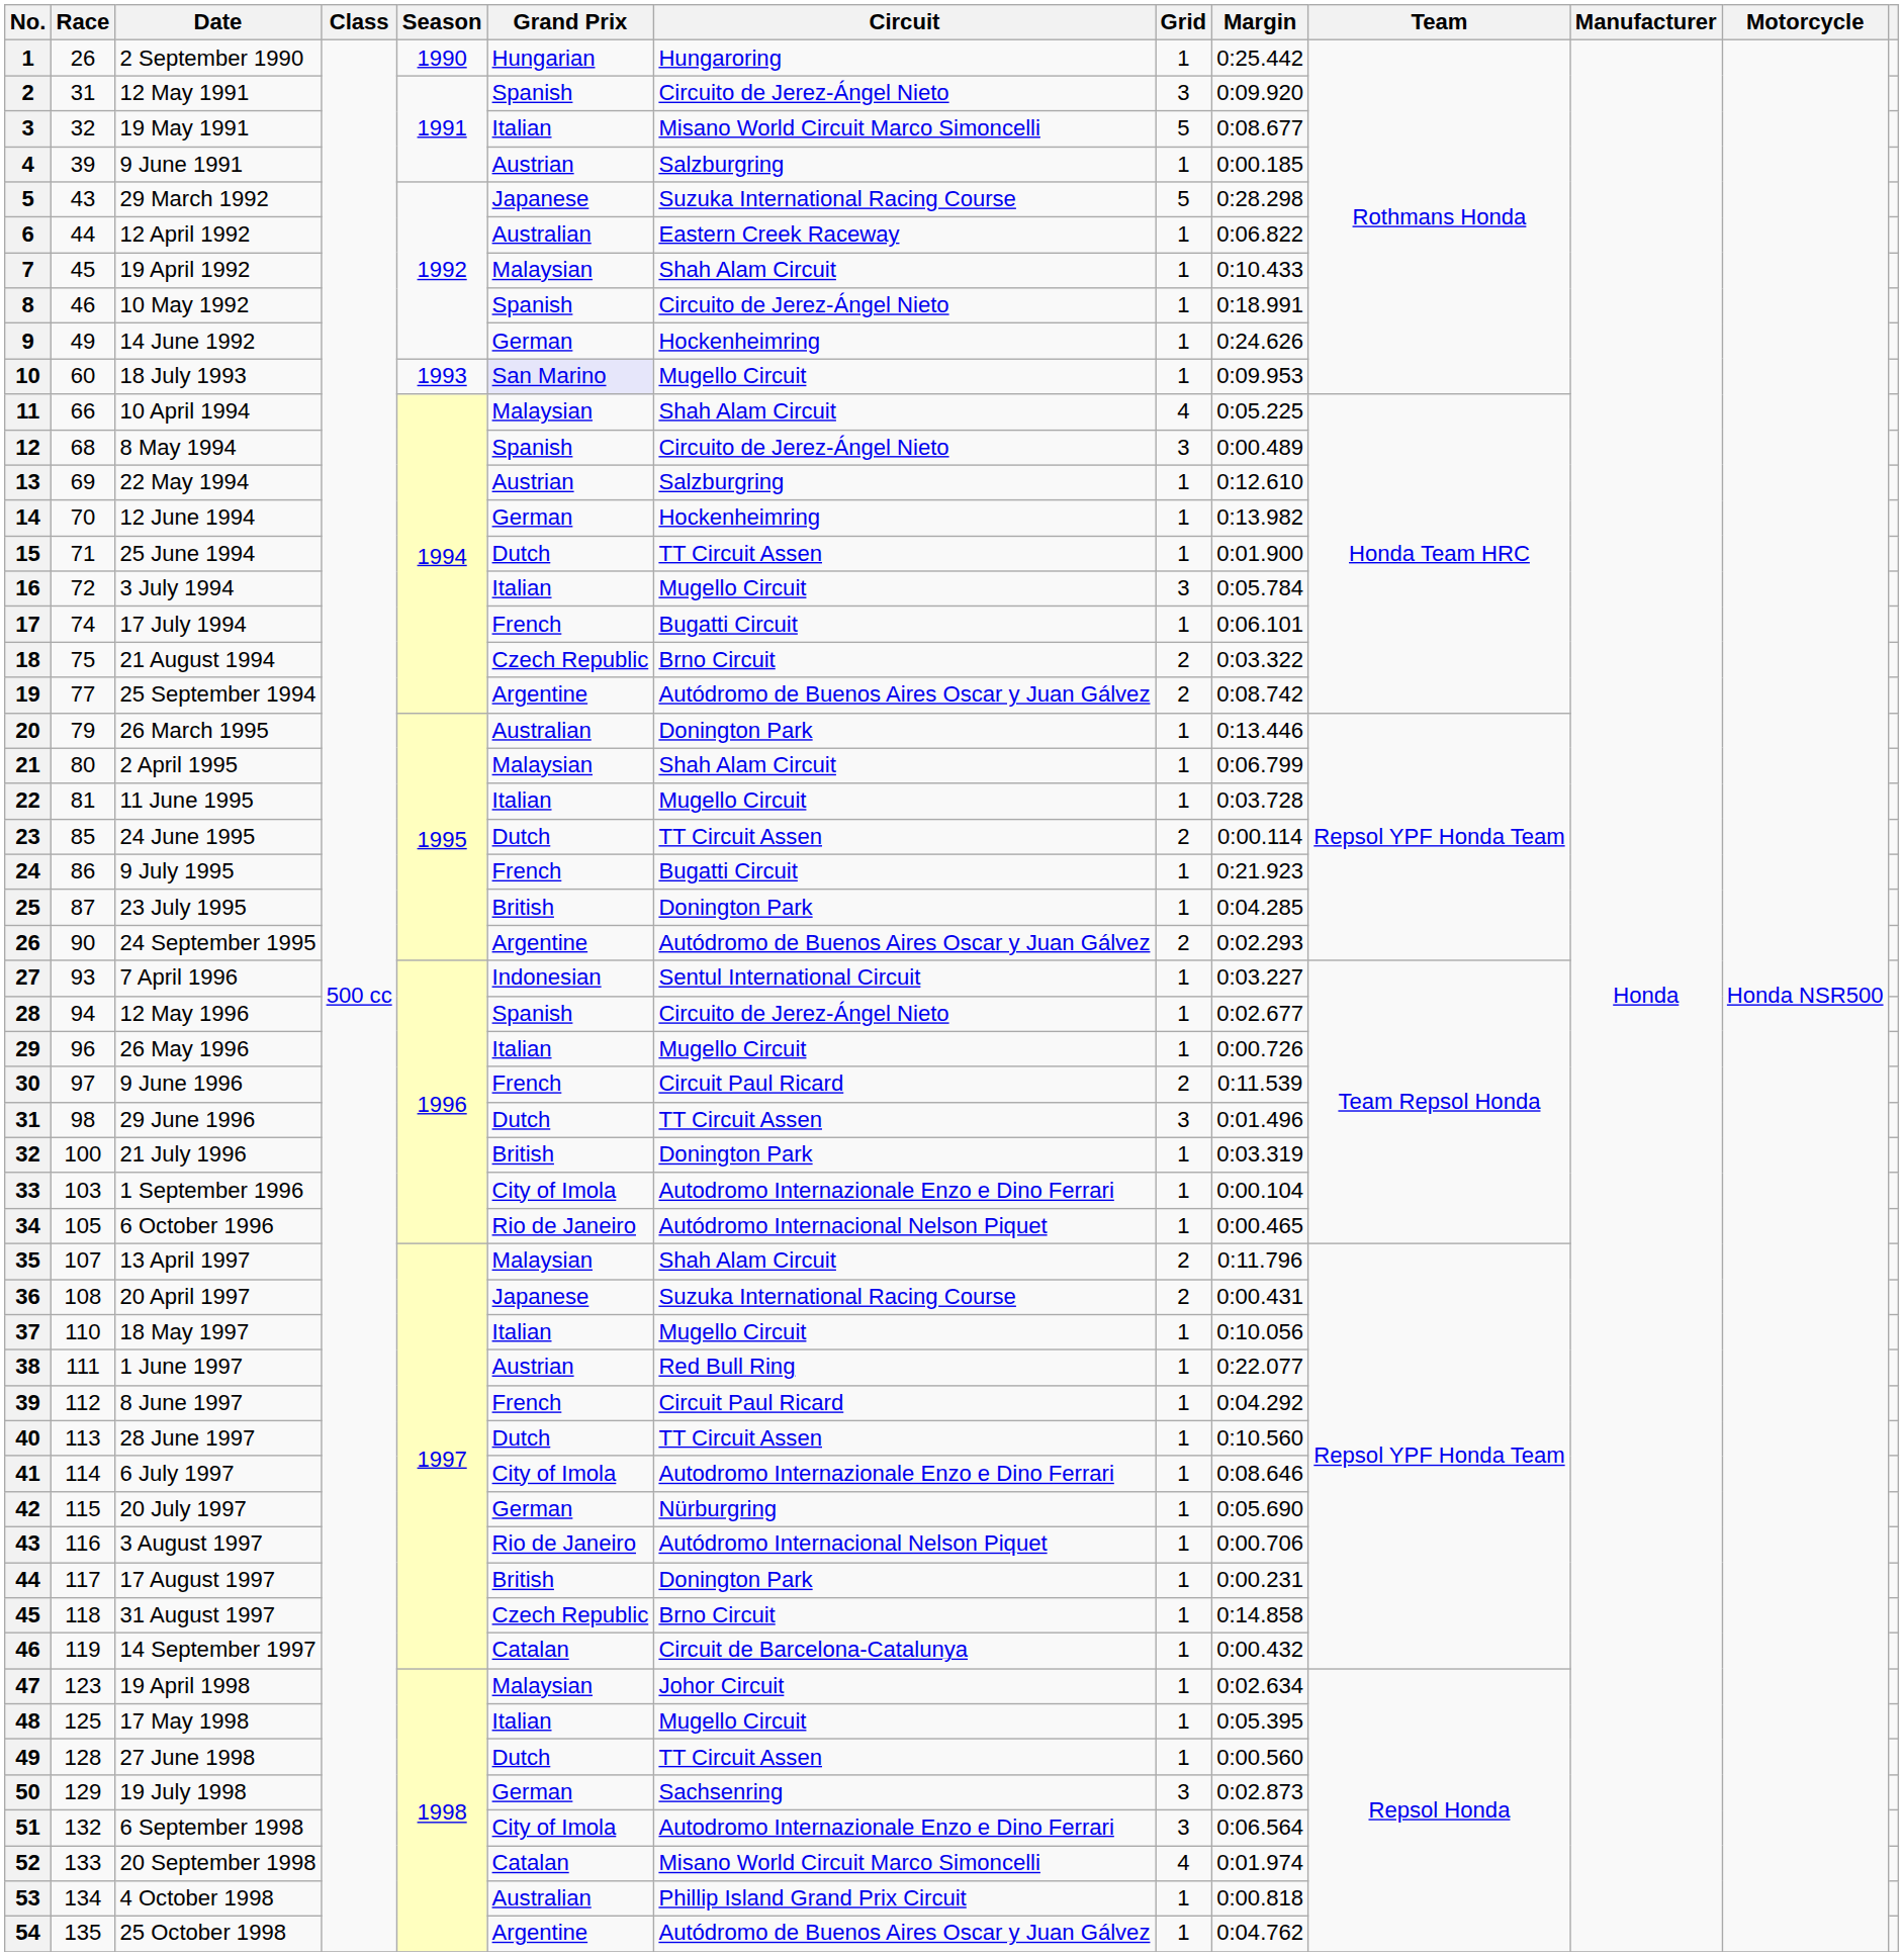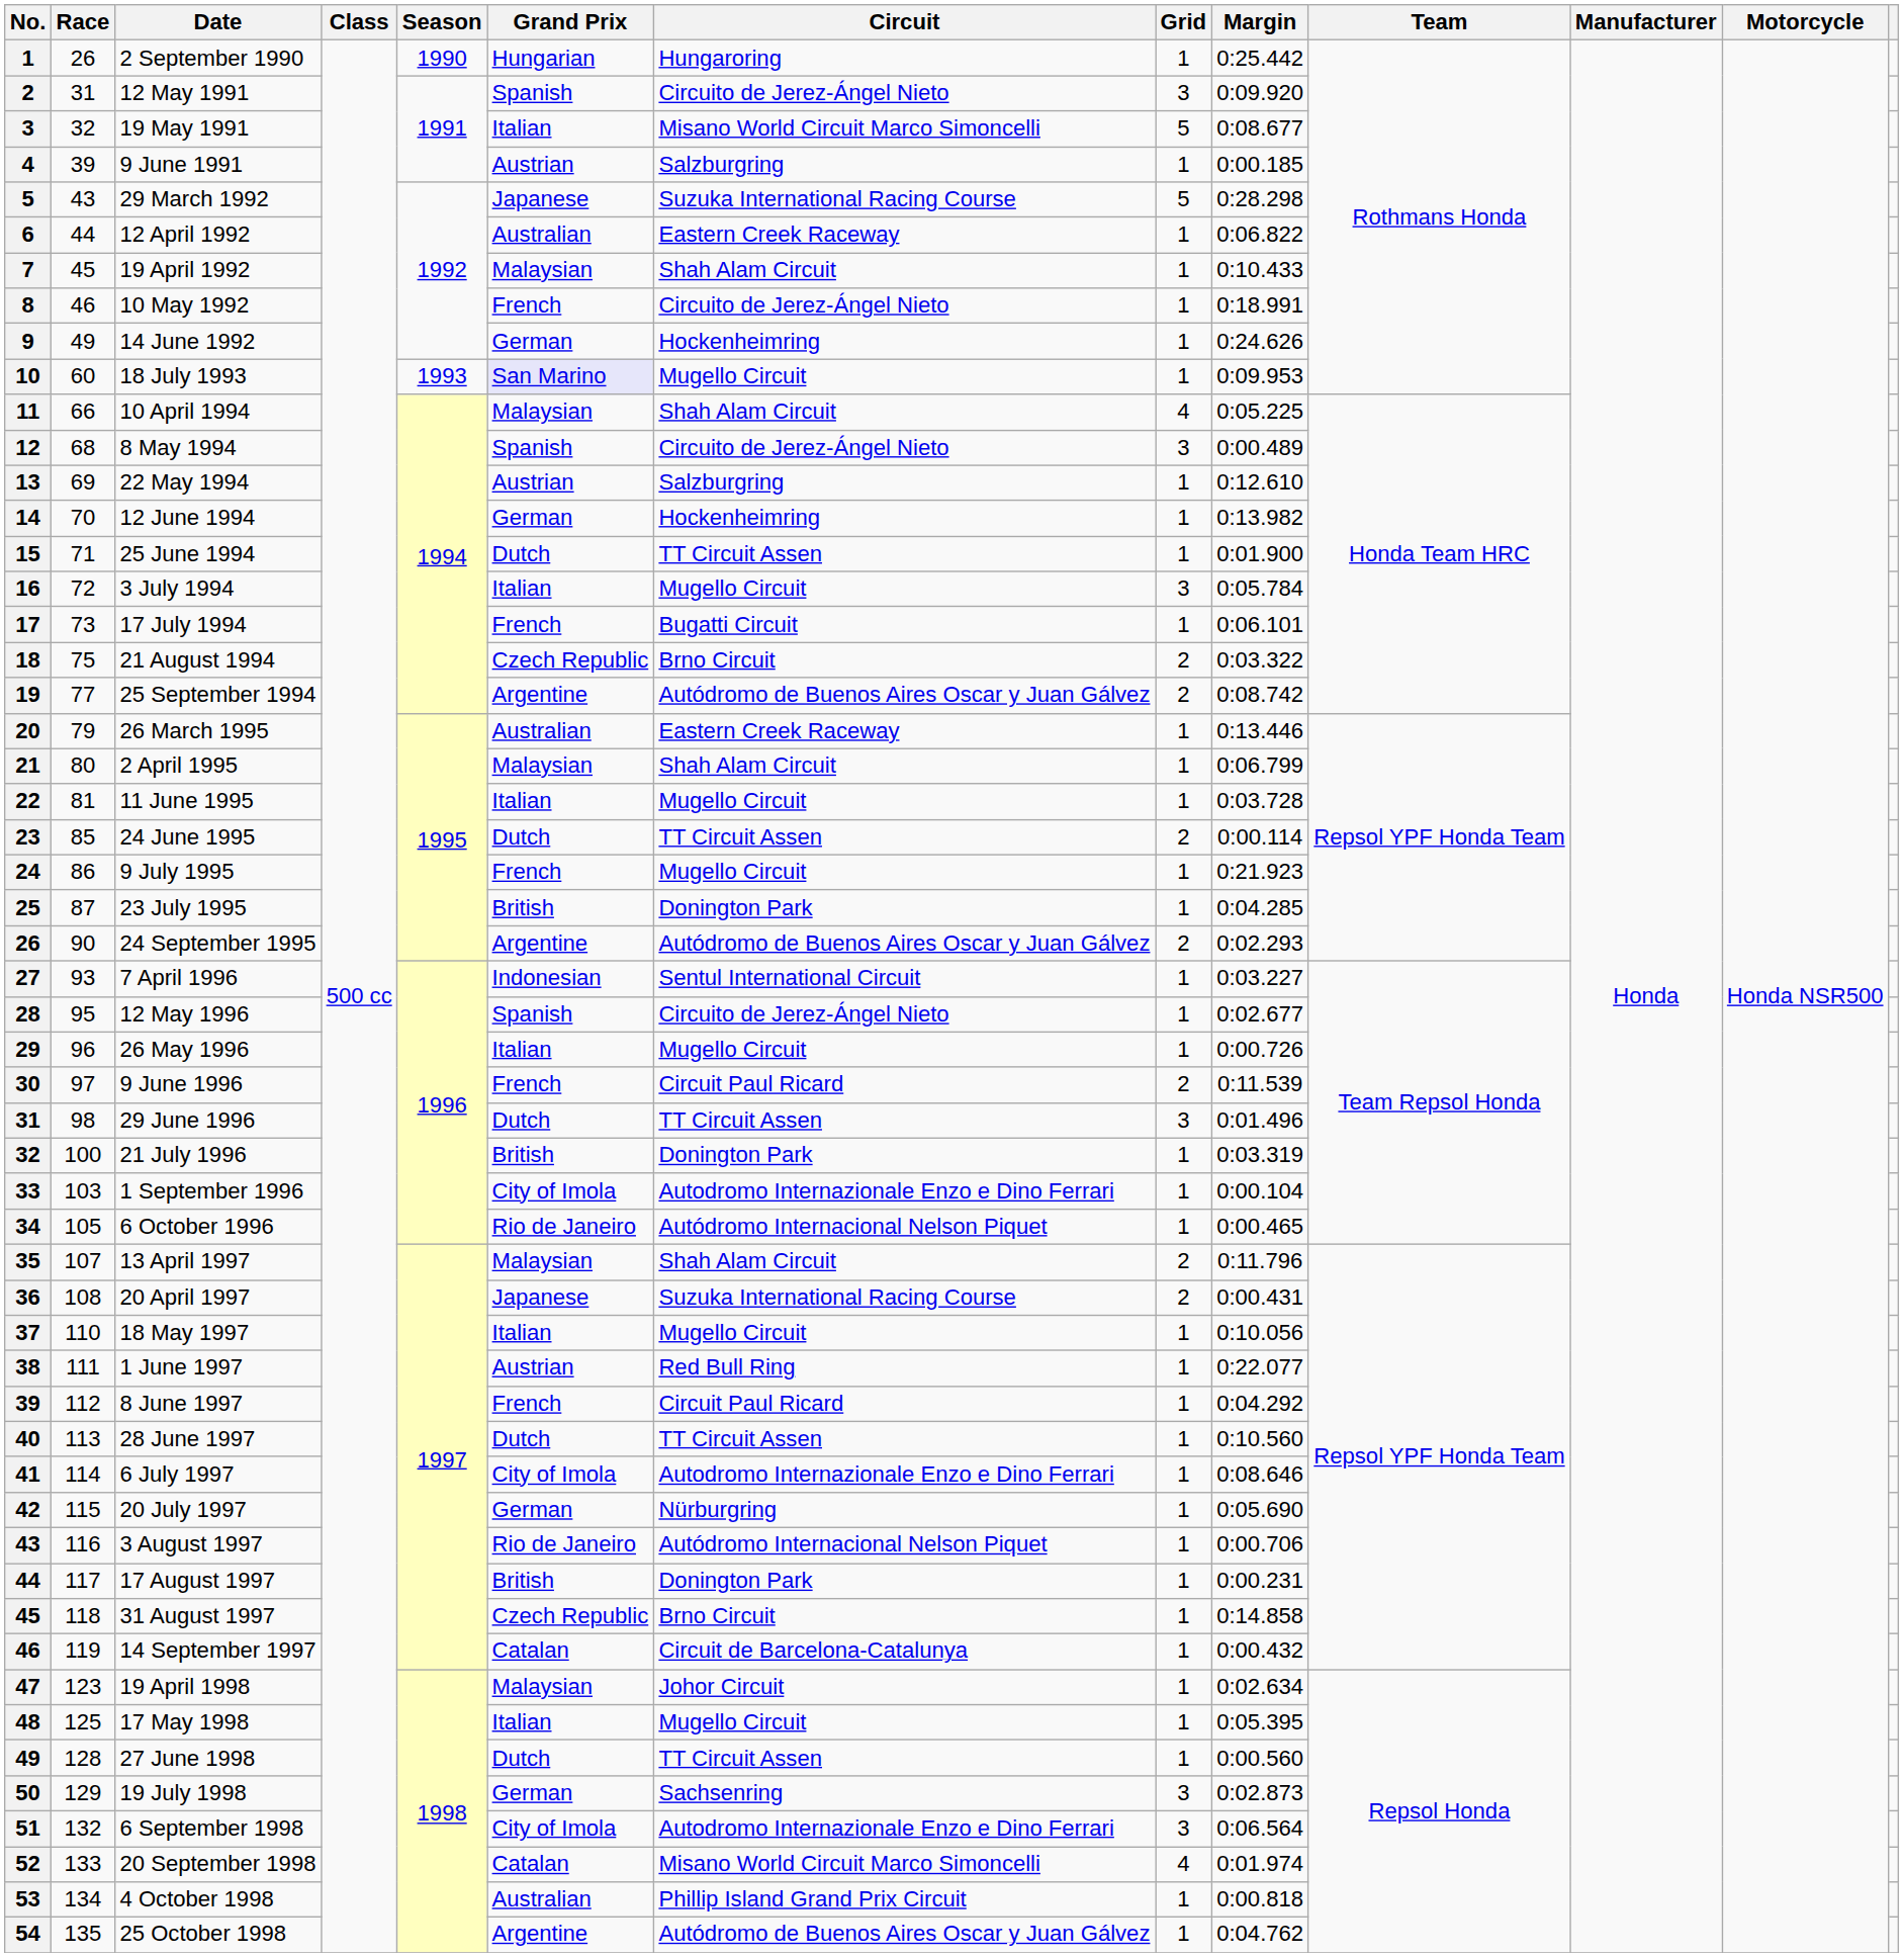10 May 1992 | Grand Prix: Spanish -> French
17 July 1994 | Race: 74 -> 73
26 March 1995 | Circuit: Donington Park -> Eastern Creek Raceway
9 July 1995 | Circuit: Bugatti Circuit -> Mugello Circuit
12 May 1996 | Race: 94 -> 95
